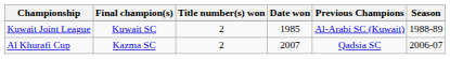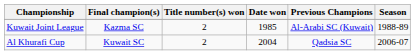Kuwait Joint League | Final champion(s): Kuwait SC -> Kazma SC
Al Khurafi Cup | Final champion(s): Kazma SC -> Kuwait SC
Al Khurafi Cup | Date won: 2007 -> 2004
